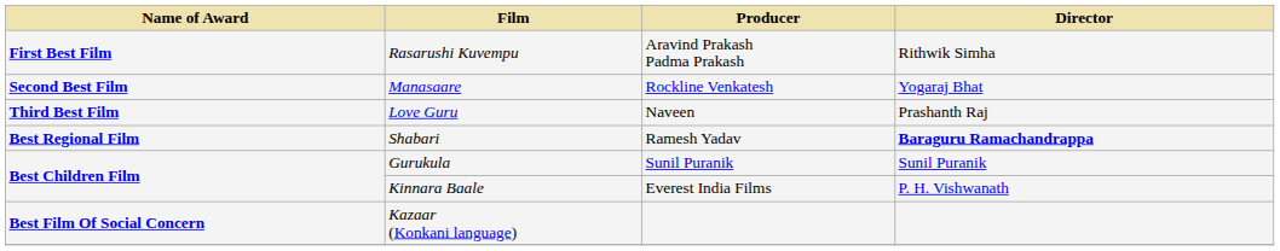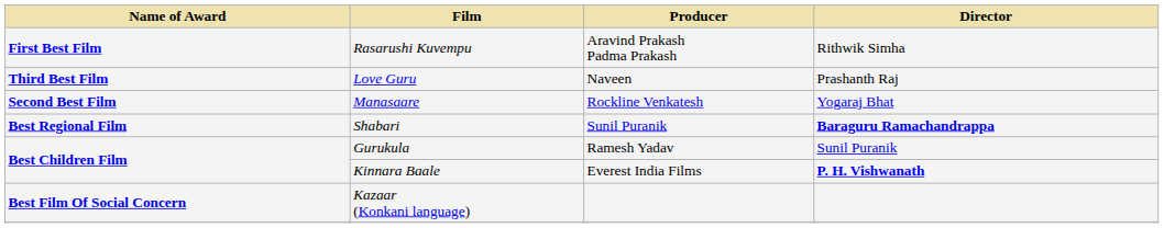rows swapped: Manasaare <-> Love Guru
Shabari | Producer: Ramesh Yadav -> Sunil Puranik
Gurukula | Producer: Sunil Puranik -> Ramesh Yadav
Kinnara Baale | Director: normal -> bold
